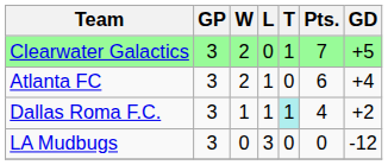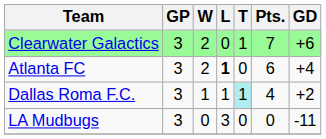Clearwater Galactics | GD: +5 -> +6
Atlanta FC | L: normal -> bold
LA Mudbugs | GD: -12 -> -11
